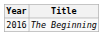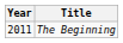The Beginning | Year: 2016 -> 2011
